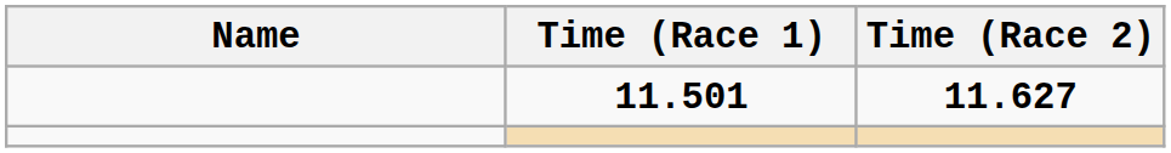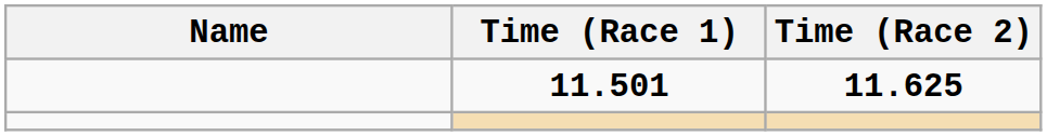11.501 | Time (Race 2): 11.627 -> 11.625
